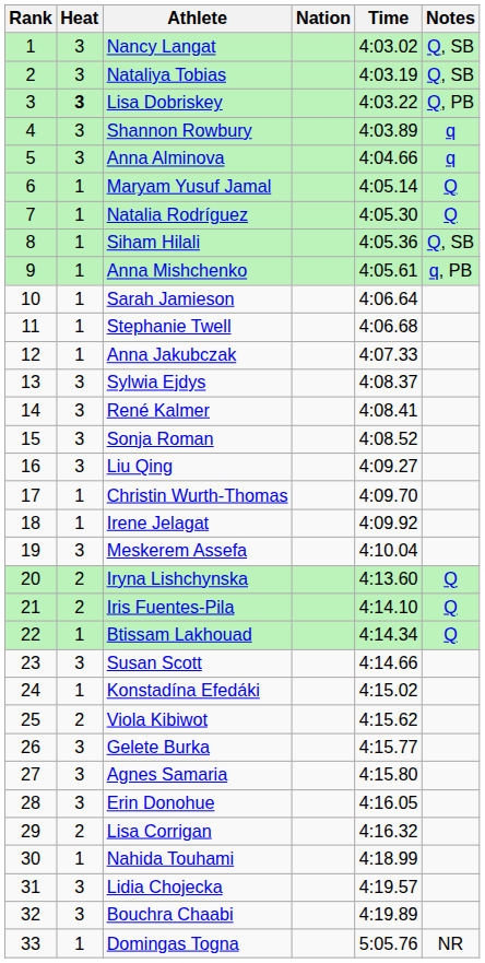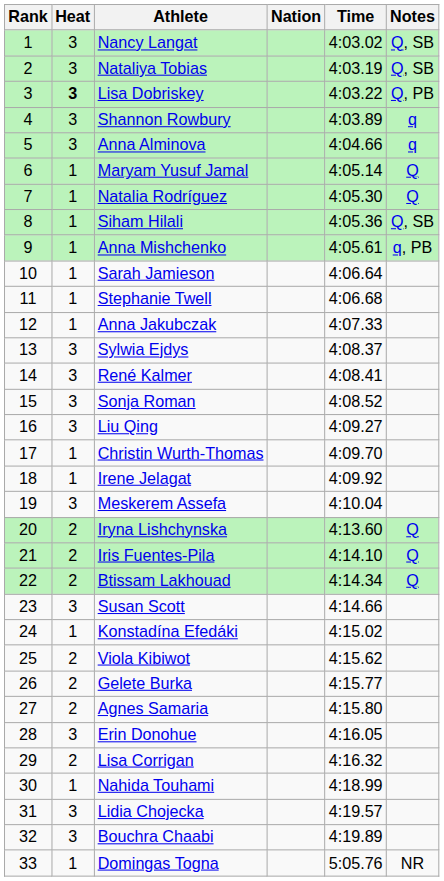Btissam Lakhouad | Heat: 1 -> 2
Gelete Burka | Heat: 3 -> 2
Agnes Samaria | Heat: 3 -> 2
